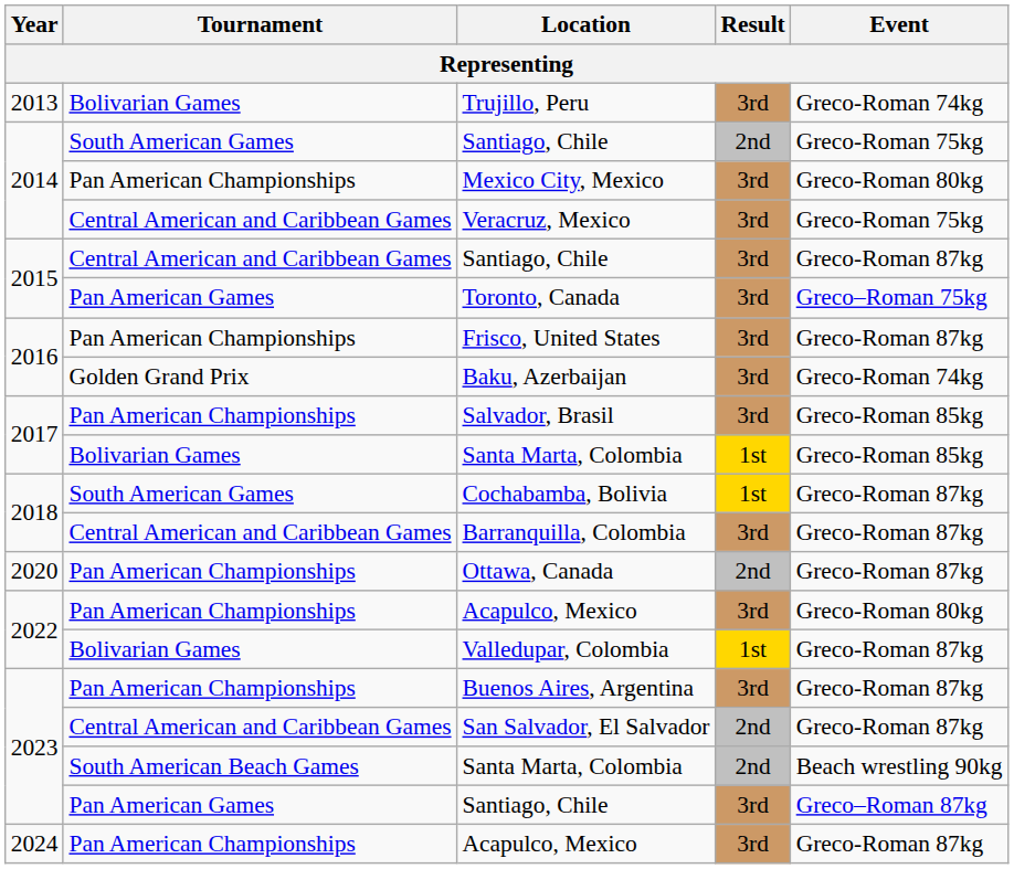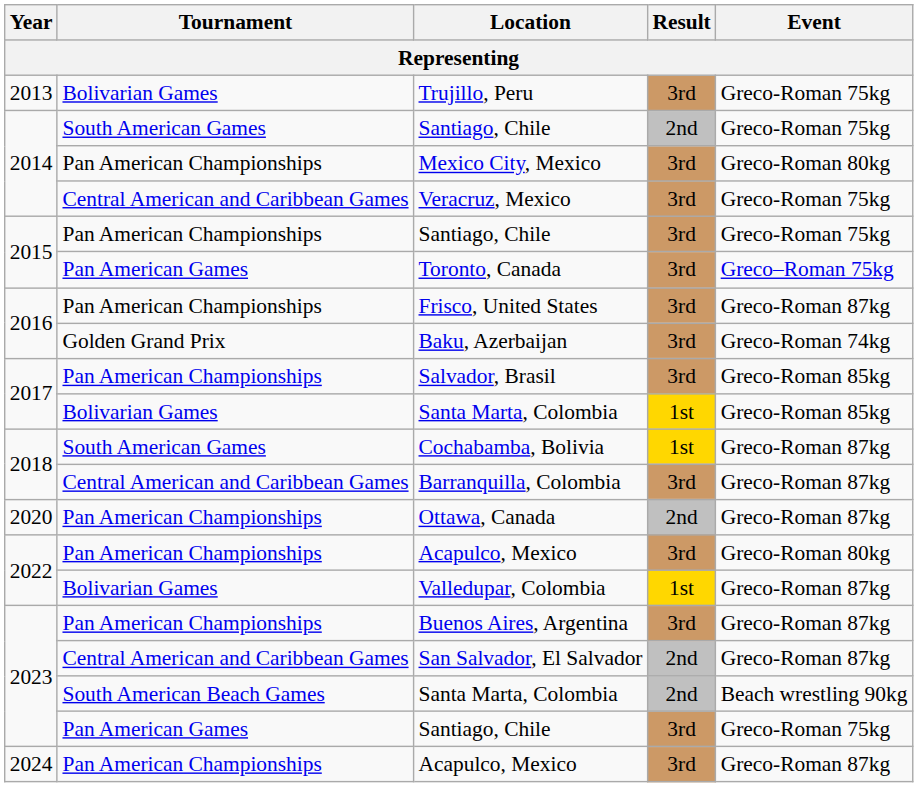Trujillo, Peru | Event: Greco-Roman 74kg -> Greco-Roman 75kg
2015 / Santiago, Chile | Tournament: Central American and Caribbean Games -> Pan American Championships
2015 / Santiago, Chile | Event: Greco-Roman 87kg -> Greco-Roman 75kg
2023 / Santiago, Chile | Event: Greco–Roman 87kg -> Greco-Roman 75kg
